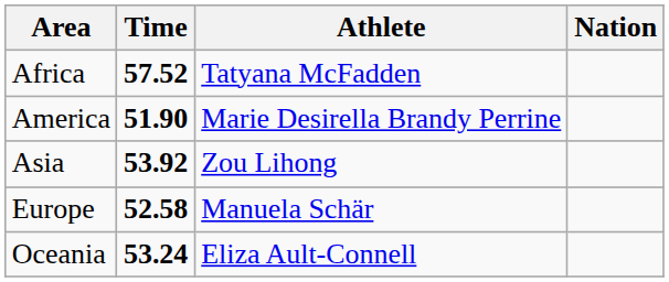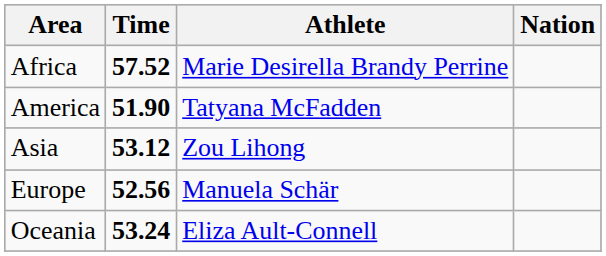Africa | Athlete: Tatyana McFadden -> Marie Desirella Brandy Perrine
America | Athlete: Marie Desirella Brandy Perrine -> Tatyana McFadden
Asia | Time: 53.92 -> 53.12
Europe | Time: 52.58 -> 52.56
